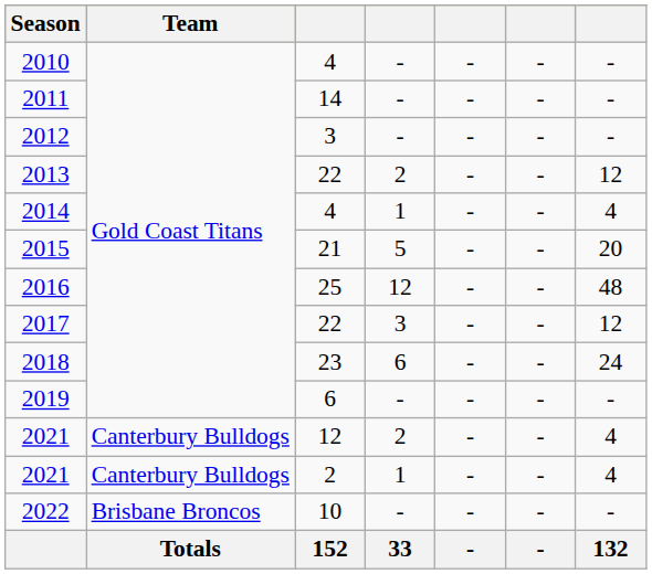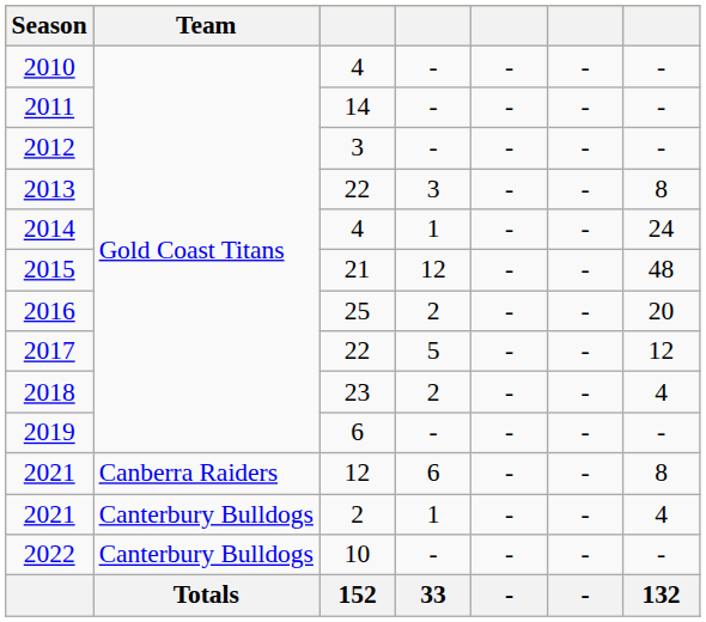2013 | column 4: 2 -> 3
2013 | column 7: 12 -> 8
2014 | column 7: 4 -> 24
2015 | column 4: 5 -> 12
2015 | column 7: 20 -> 48
2016 | column 4: 12 -> 2
2016 | column 7: 48 -> 20
2017 | column 4: 3 -> 5
2018 | column 4: 6 -> 2
2018 | column 7: 24 -> 4
2021 / 12 | Team: Canterbury Bulldogs -> Canberra Raiders
2021 / 12 | column 4: 2 -> 6
2021 / 12 | column 7: 4 -> 8
2022 | Team: Brisbane Broncos -> Canterbury Bulldogs
